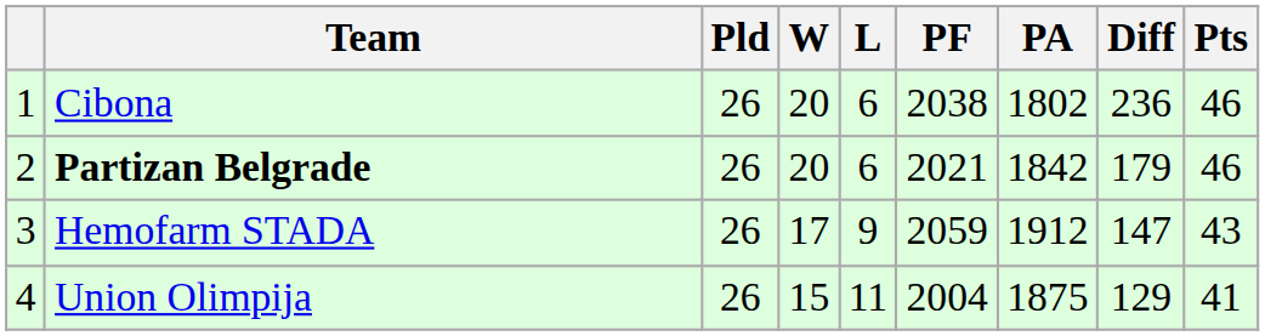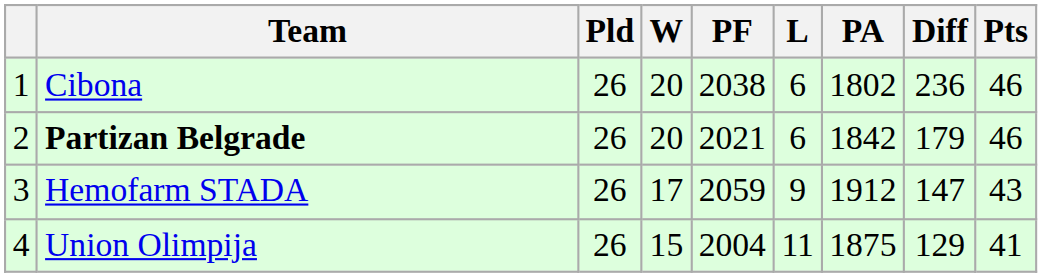columns swapped: L <-> PF
